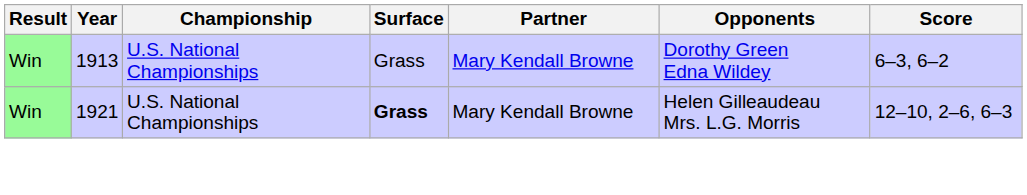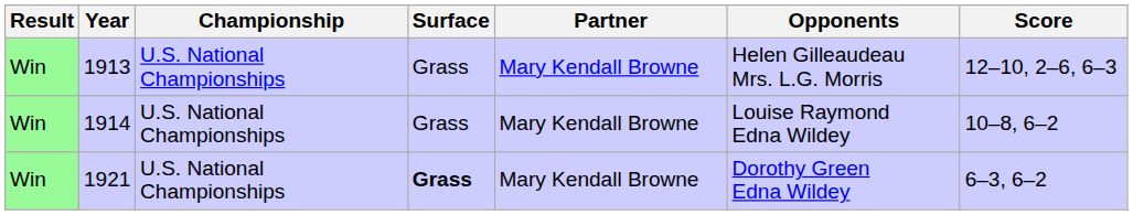1913 | Opponents: Dorothy Green Edna Wildey -> Helen Gilleaudeau Mrs. L.G. Morris
1913 | Score: 6–3, 6–2 -> 12–10, 2–6, 6–3
+ row: Win | 1914 | U.S. National Championships | Grass | Mary Kendall Browne | Louise Raymond Edna Wildey | 10–8, 6–2
1921 | Opponents: Helen Gilleaudeau Mrs. L.G. Morris -> Dorothy Green Edna Wildey
1921 | Score: 12–10, 2–6, 6–3 -> 6–3, 6–2
